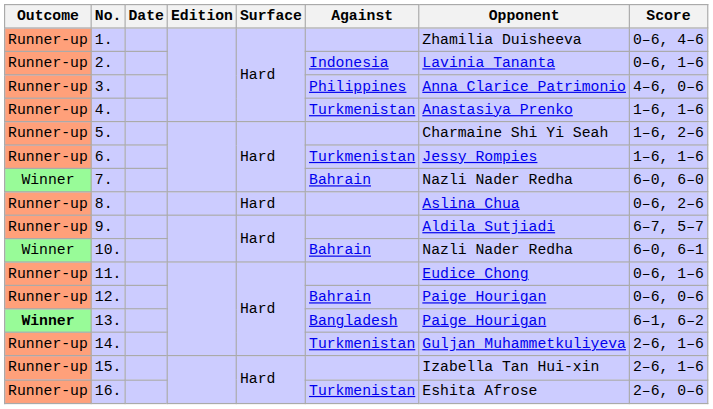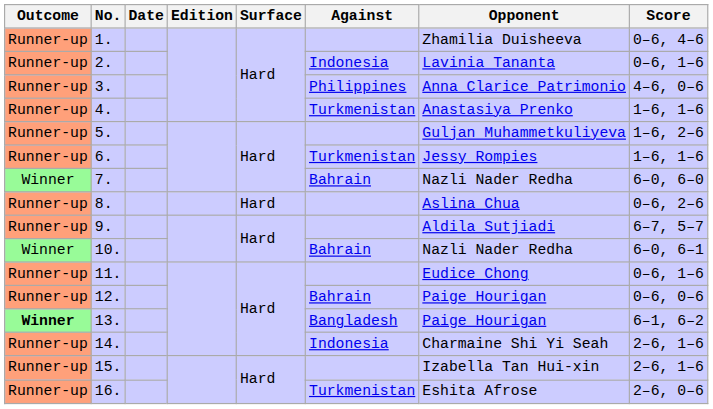5. | Opponent: Charmaine Shi Yi Seah -> Guljan Muhammetkuliyeva
14. | Against: Turkmenistan -> Indonesia
14. | Opponent: Guljan Muhammetkuliyeva -> Charmaine Shi Yi Seah
